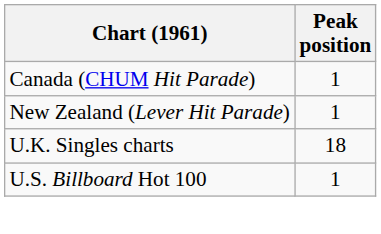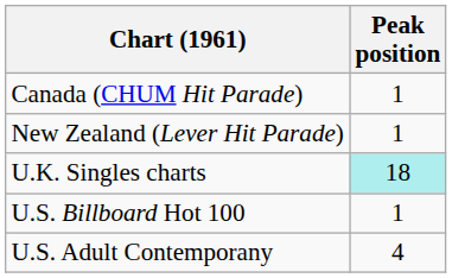U.K. Singles charts | Peak position: no background -> paleturquoise background
+ row: U.S. Adult Contemporany | 4
